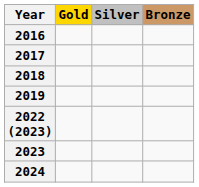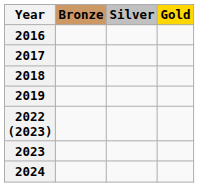columns swapped: Gold <-> Bronze
